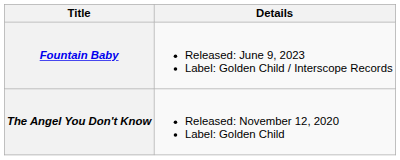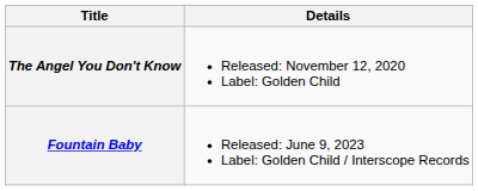rows swapped: The Angel You Don't Know <-> Fountain Baby
